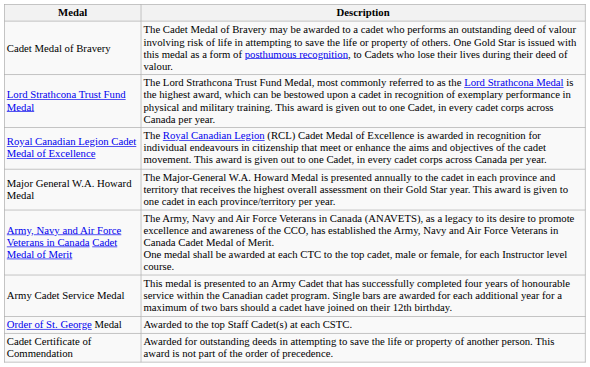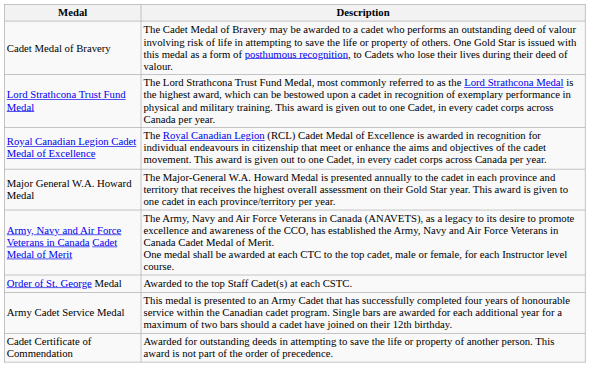rows swapped: Order of St. George Medal <-> Army Cadet Service Medal
